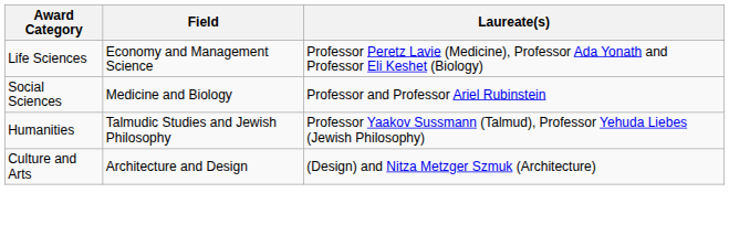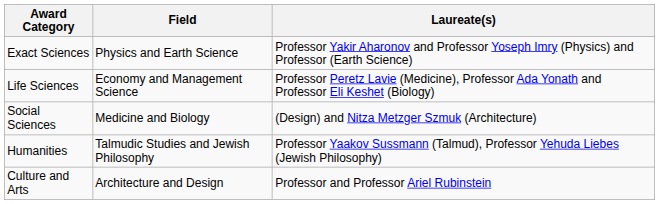+ row: Exact Sciences | Physics and Earth Science | Professor Yakir Aharonov and Professor Yoseph Imry (Physics) and Professor (Earth Science)
Social Sciences | Laureate(s): Professor and Professor Ariel Rubinstein -> (Design) and Nitza Metzger Szmuk (Architecture)
Culture and Arts | Laureate(s): (Design) and Nitza Metzger Szmuk (Architecture) -> Professor and Professor Ariel Rubinstein
